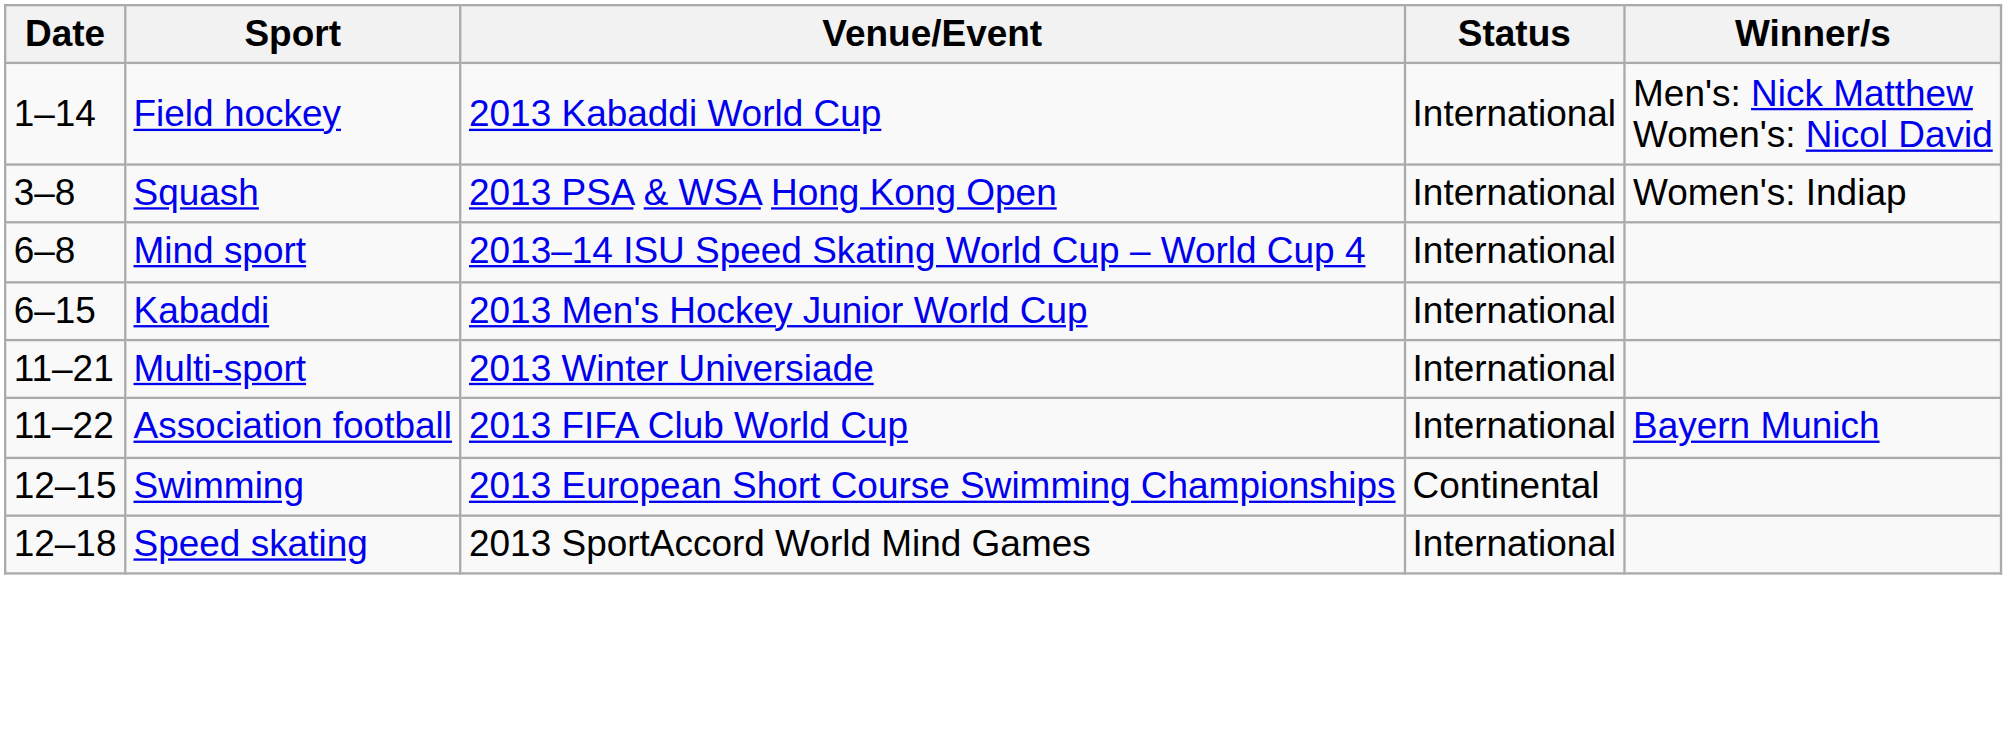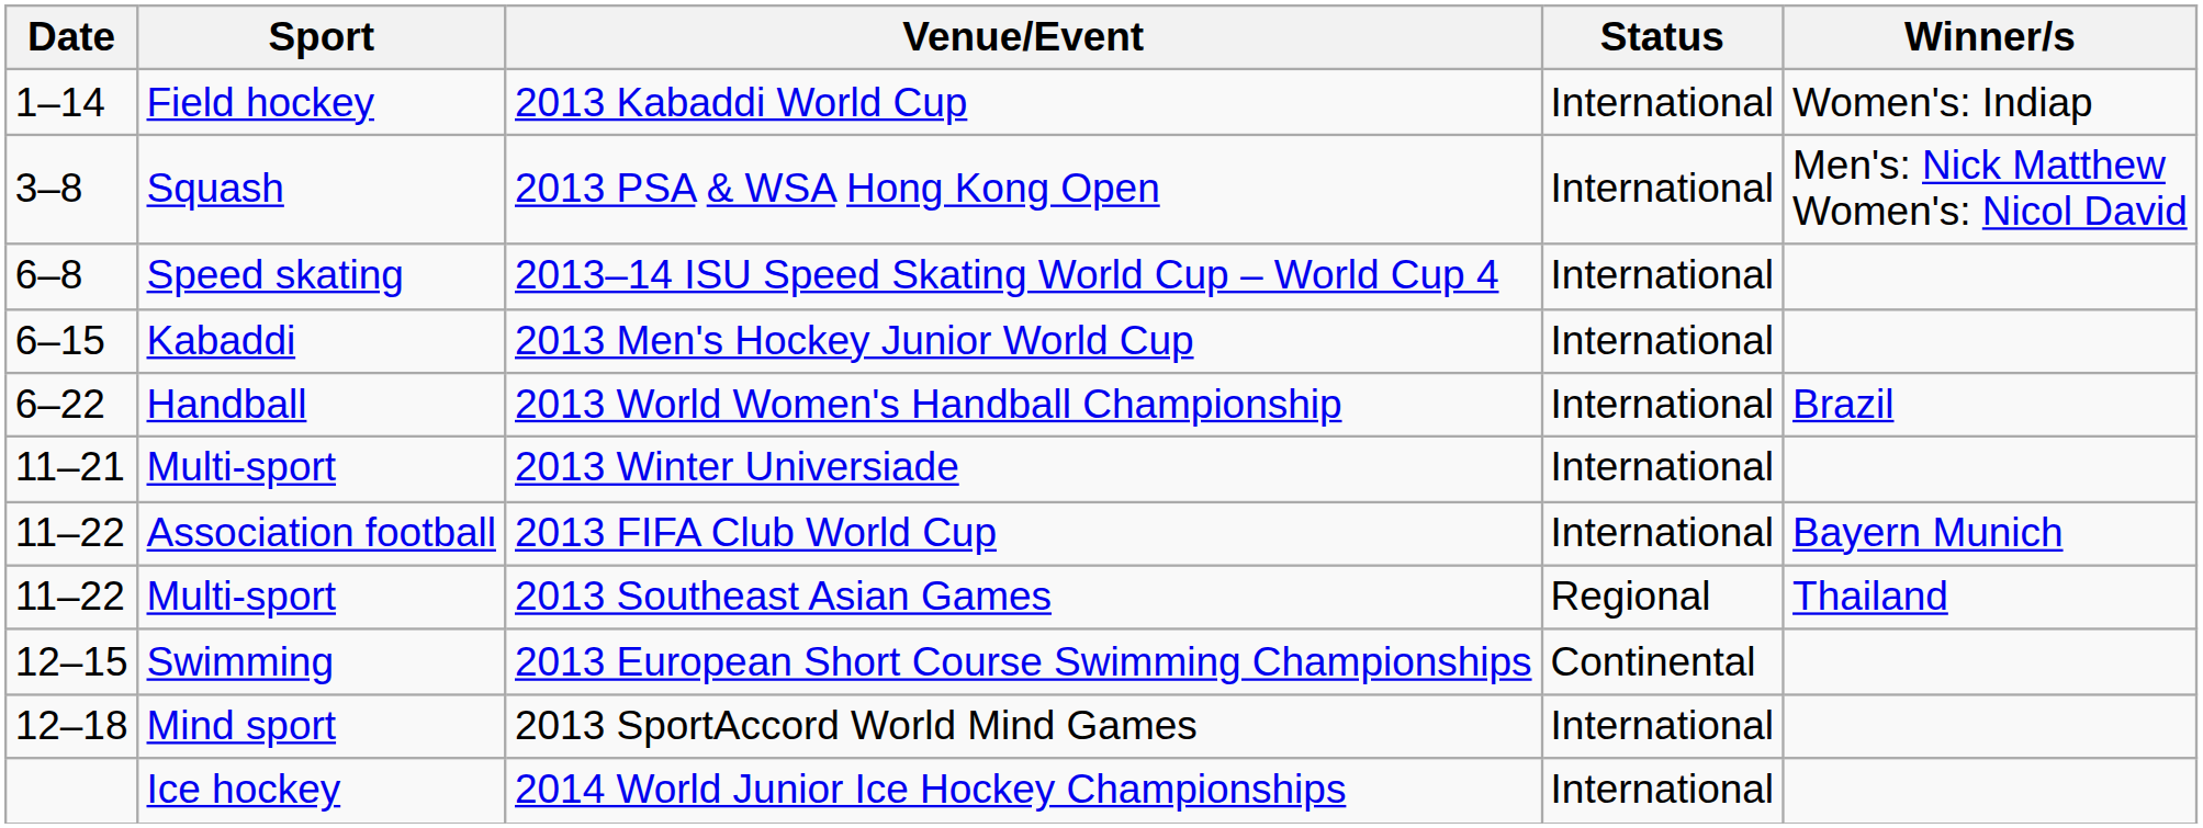2013 Kabaddi World Cup | Winner/s: Men's: Nick Matthew Women's: Nicol David -> Women's: Indiap
2013 PSA & WSA Hong Kong Open | Winner/s: Women's: Indiap -> Men's: Nick Matthew Women's: Nicol David
2013–14 ISU Speed Skating World Cup – World Cup 4 | Sport: Mind sport -> Speed skating
+ row: 6–22 | Handball | 2013 World Women's Handball Championship | International | Brazil
+ row: 11–22 | Multi-sport | 2013 Southeast Asian Games | Regional | Thailand
2013 SportAccord World Mind Games | Sport: Speed skating -> Mind sport
+ row: Ice hockey | 2014 World Junior Ice Hockey Championships | International
